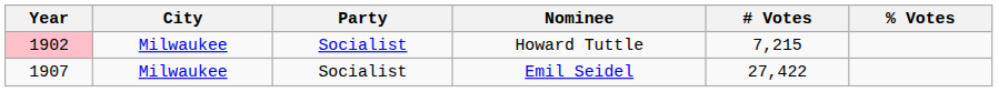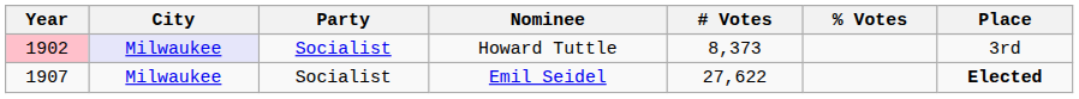+ column: Place | 3rd | Elected
Howard Tuttle | City: no background -> lavender background
Howard Tuttle | # Votes: 7,215 -> 8,373
Emil Seidel | # Votes: 27,422 -> 27,622
